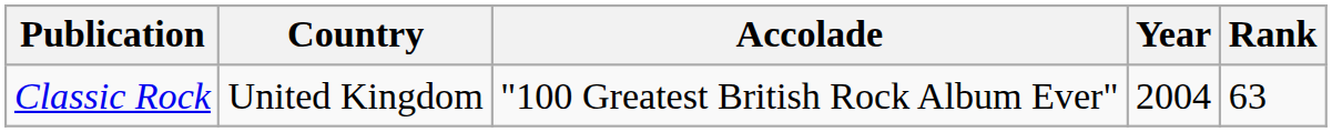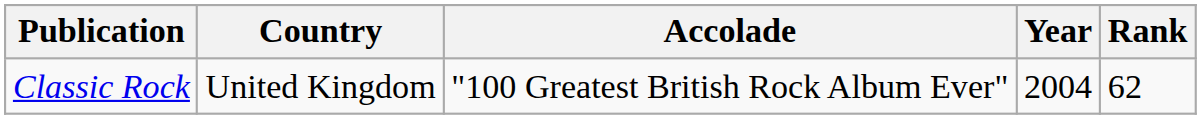Classic Rock | Rank: 63 -> 62
